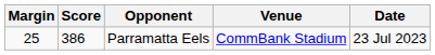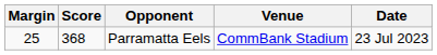Parramatta Eels | Score: 386 -> 368
